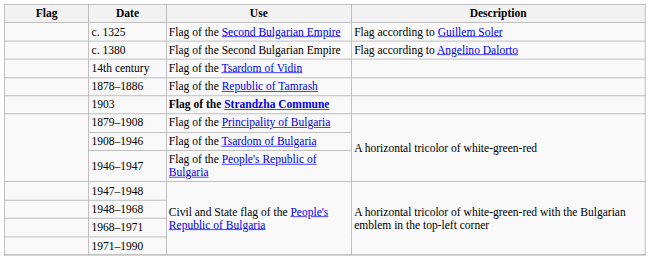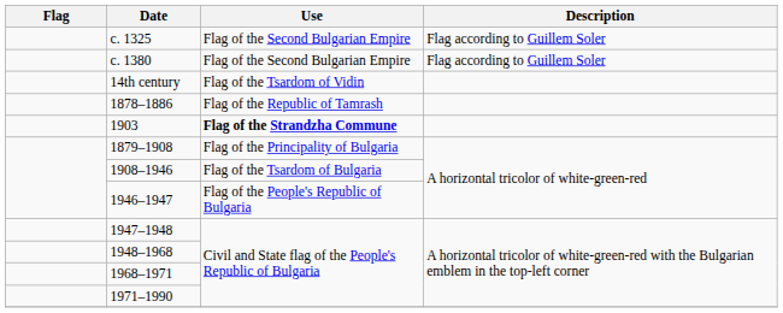c. 1380 | Description: Flag according to Angelino Dalorto -> Flag according to Guillem Soler
